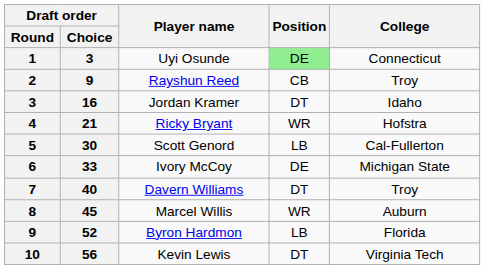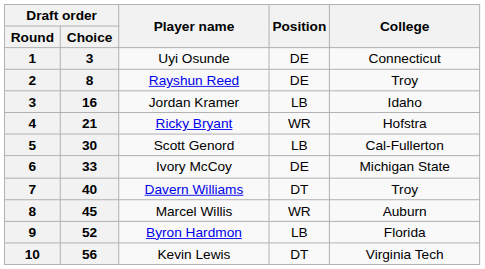Uyi Osunde | Position: lightgreen background -> no background
Rayshun Reed | Draft order / Choice: 9 -> 8
Rayshun Reed | Position: CB -> DE
Jordan Kramer | Position: DT -> LB
